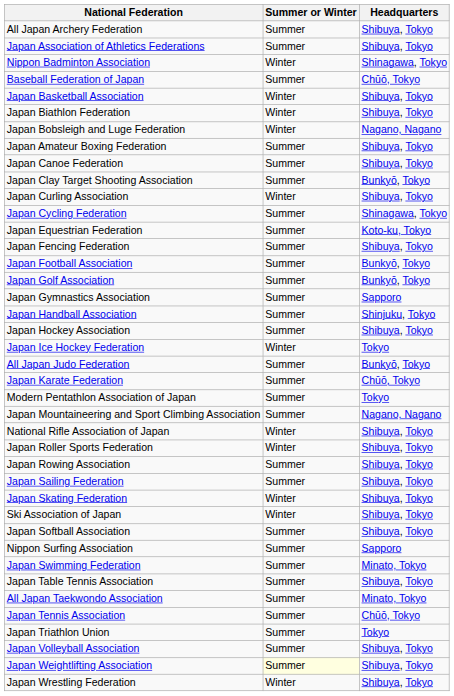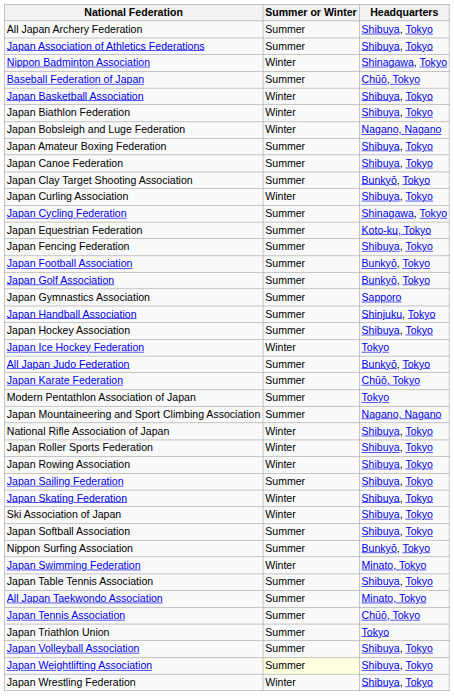Japan Rowing Association | Summer or Winter: Summer -> Winter
Nippon Surfing Association | Headquarters: Sapporo -> Bunkyō, Tokyo
Japan Swimming Federation | Summer or Winter: Summer -> Winter
